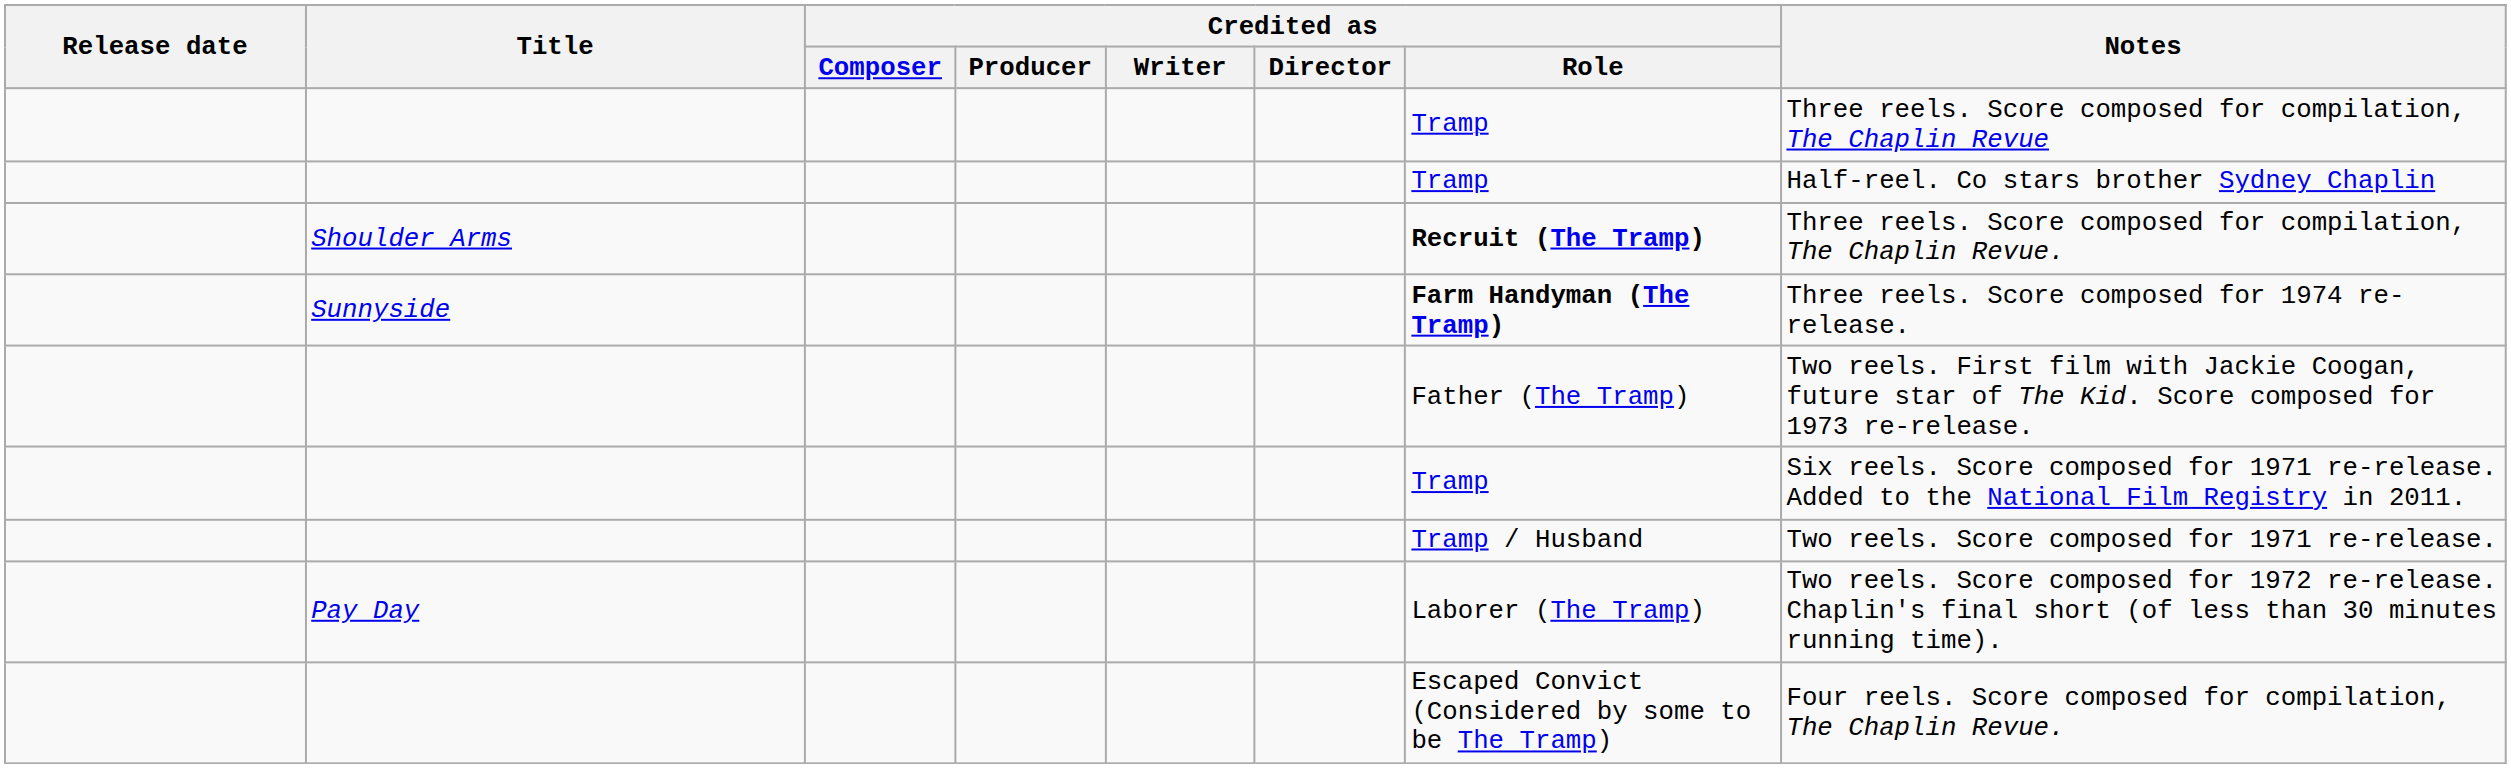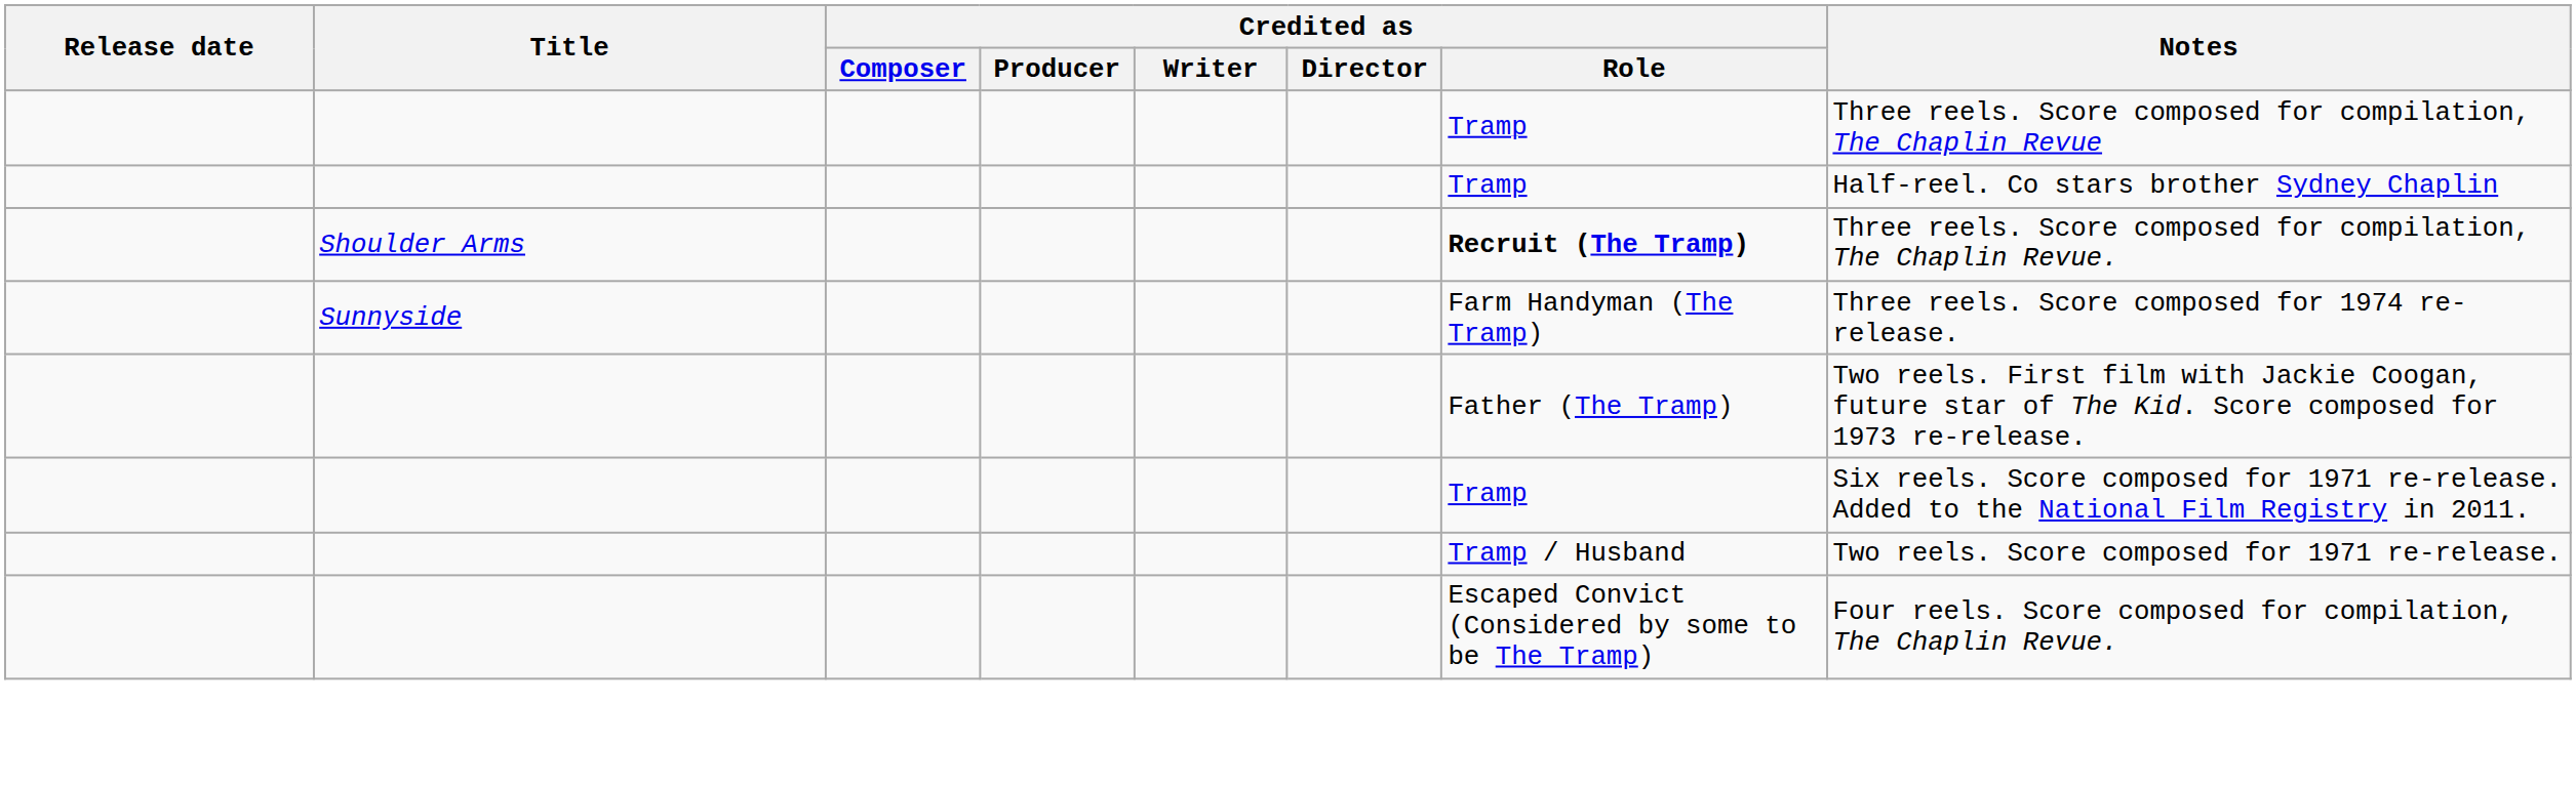Sunnyside | Credited as / Role: bold -> normal
- row: Pay Day | Laborer (The Tramp) | Two reels. Score composed for 1972 re-release. Chaplin's final short (of less than 30 minutes running time).
